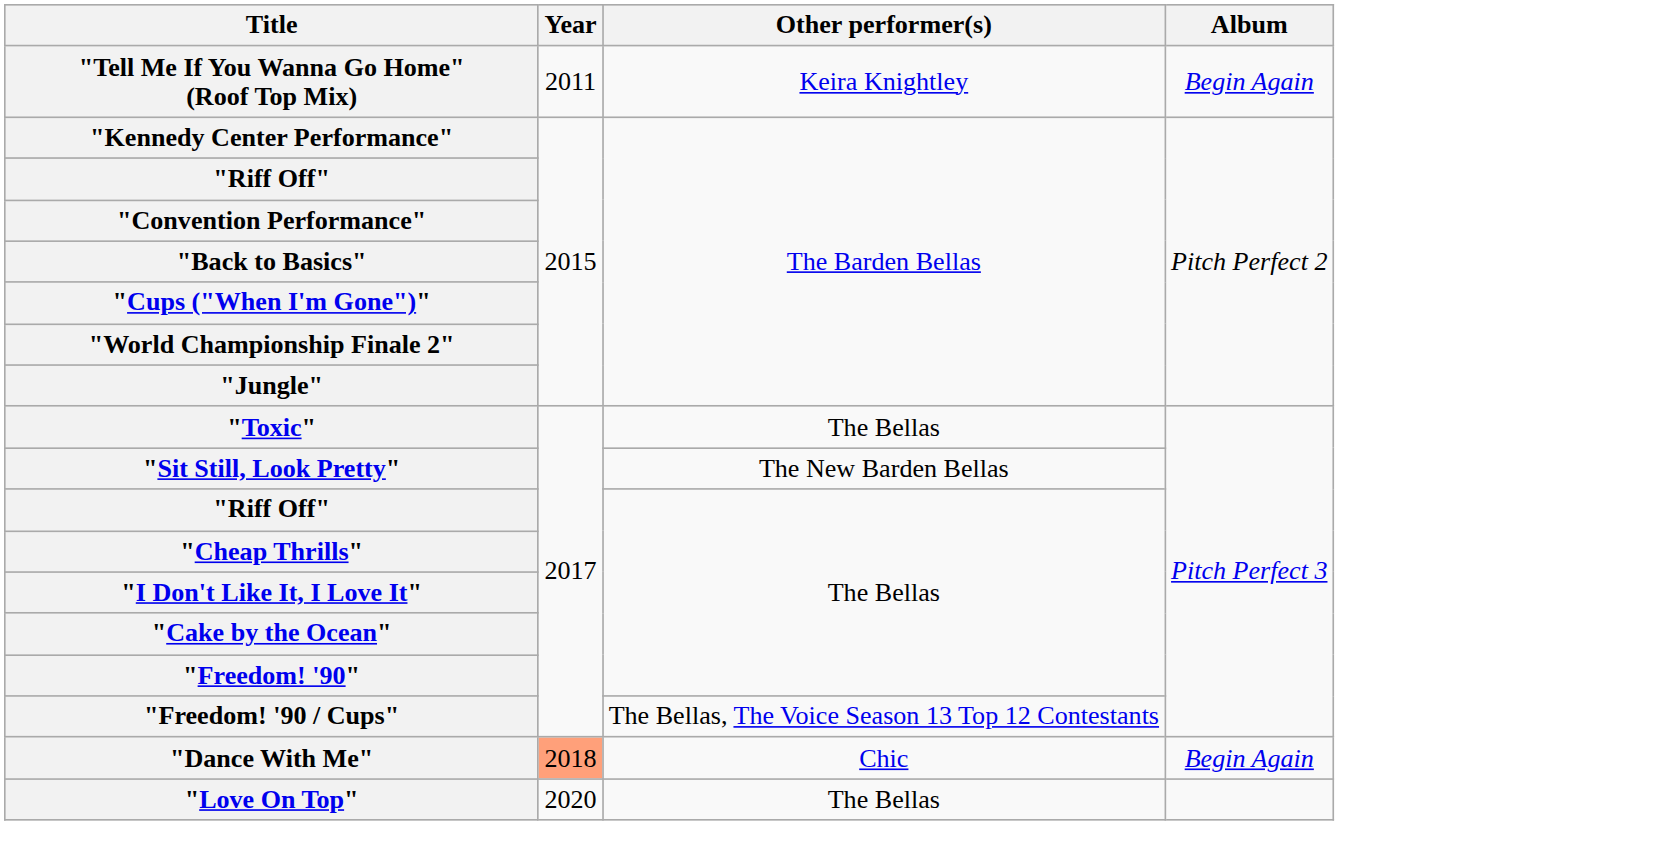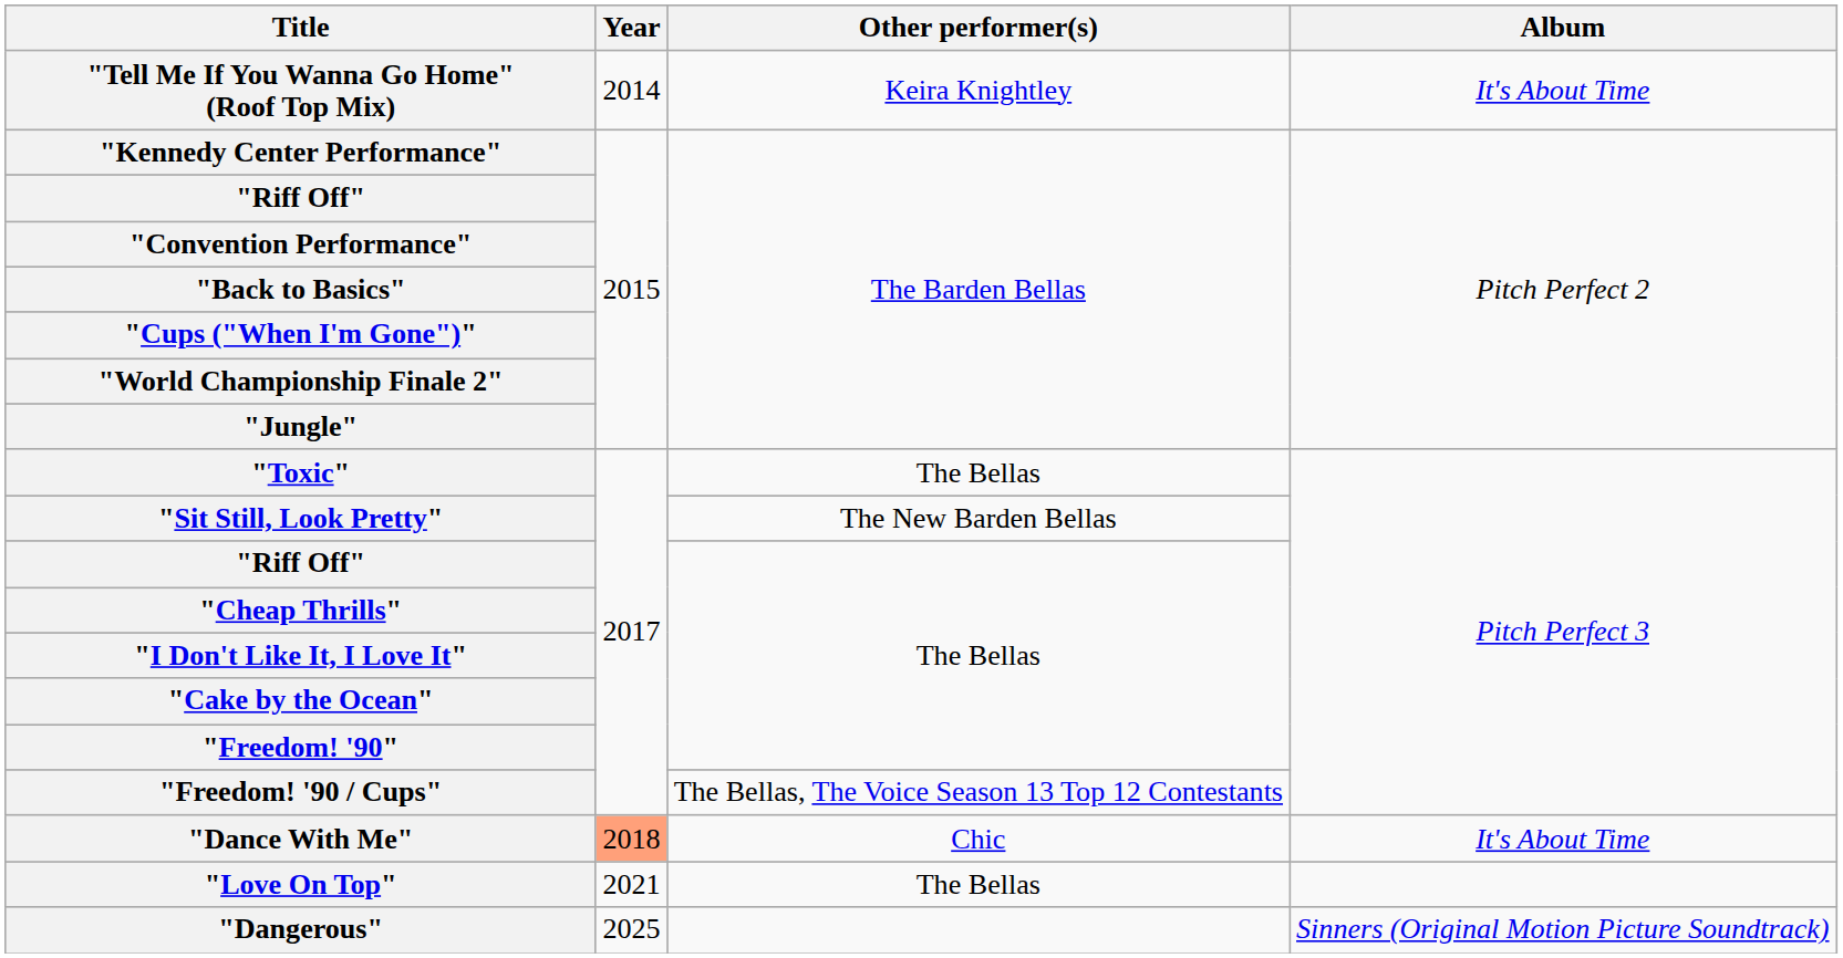"Tell Me If You Wanna Go Home" (Roof Top Mix) | Year: 2011 -> 2014
"Tell Me If You Wanna Go Home" (Roof Top Mix) | Album: Begin Again -> It's About Time
"Dance With Me" | Album: Begin Again -> It's About Time
"Love On Top" | Year: 2020 -> 2021
+ row: "Dangerous" | 2025 | Sinners (Original Motion Picture Soundtrack)
